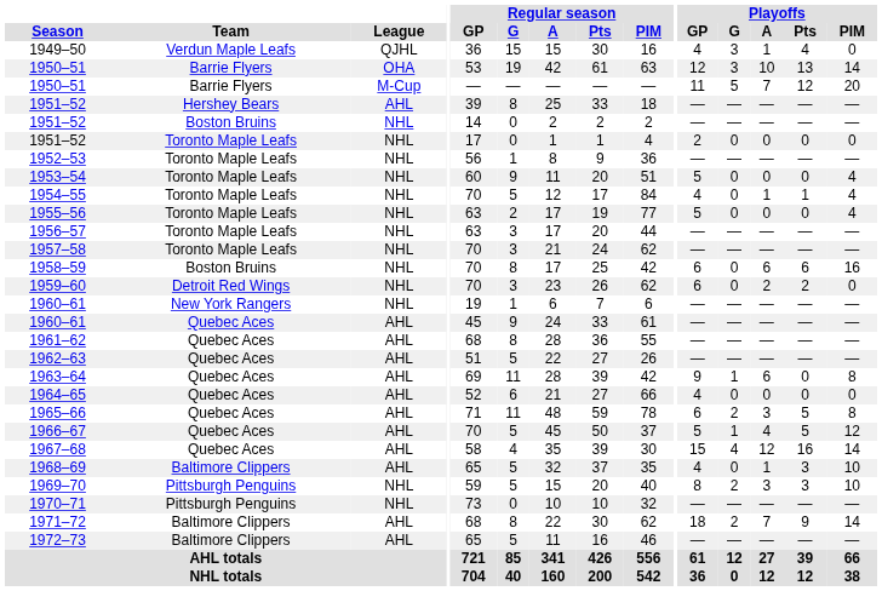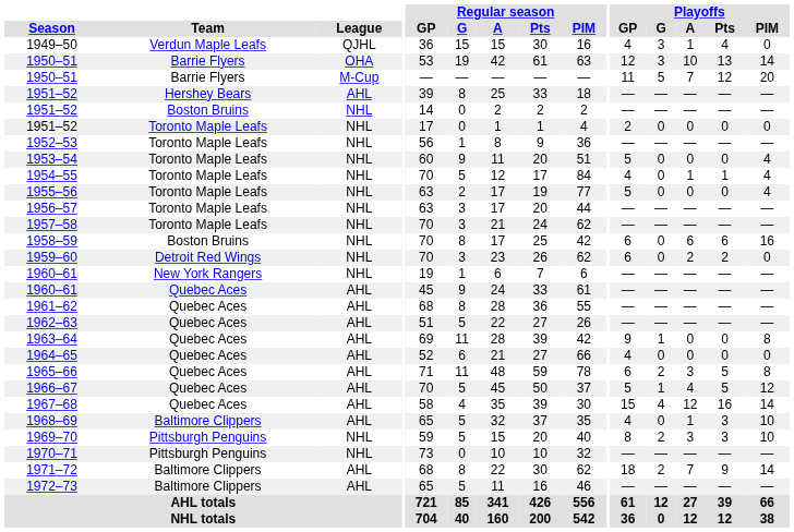1963–64 | Playoffs / A: 6 -> 0
